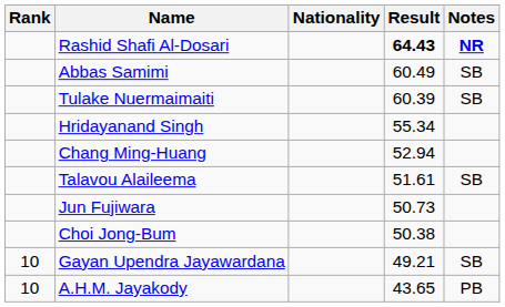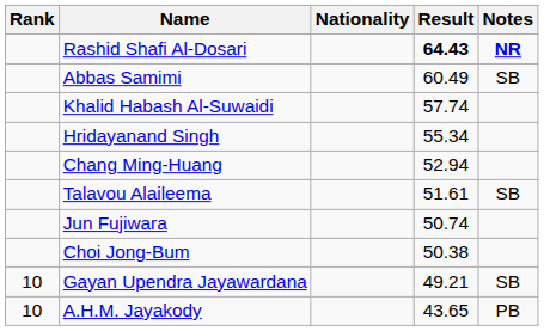- row: Tulake Nuermaimaiti | 60.39 | SB
+ row: Khalid Habash Al-Suwaidi | 57.74
Jun Fujiwara | Result: 50.73 -> 50.74
